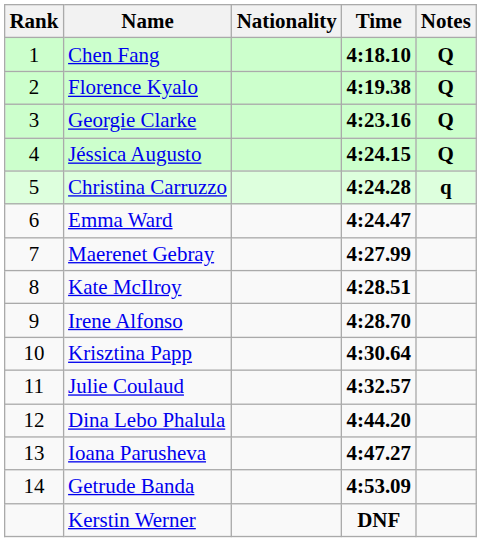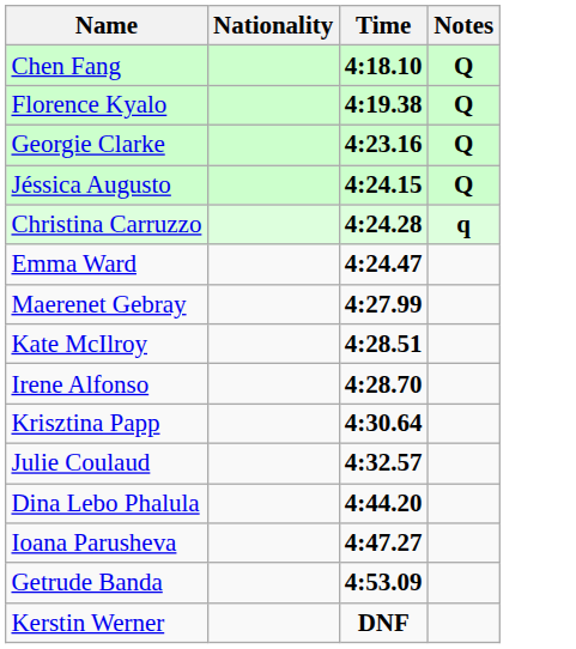- column: Rank | 1 | 2 | 3 | 4 | 5 | 6 | 7 | 8 | 9 | 10 | 11 | 12 | 13 | 14
